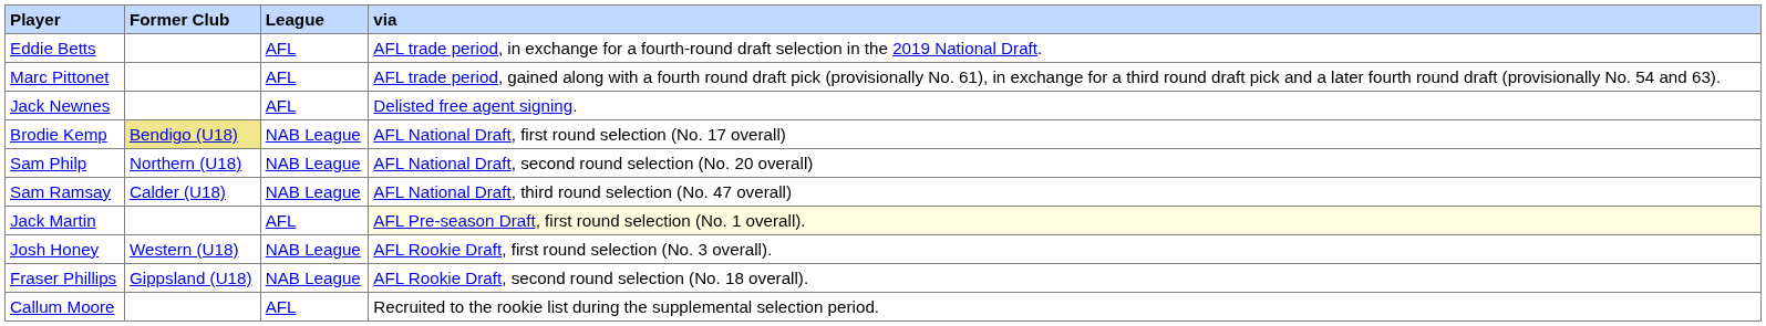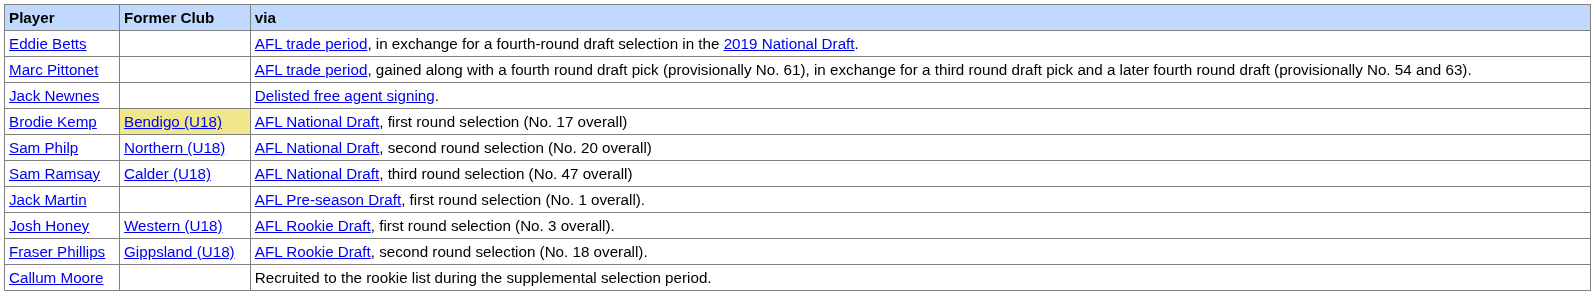- column: League | AFL | AFL | AFL | NAB League | NAB League | NAB League | AFL | NAB League | NAB League | AFL
Jack Martin | via: lightyellow background -> no background
